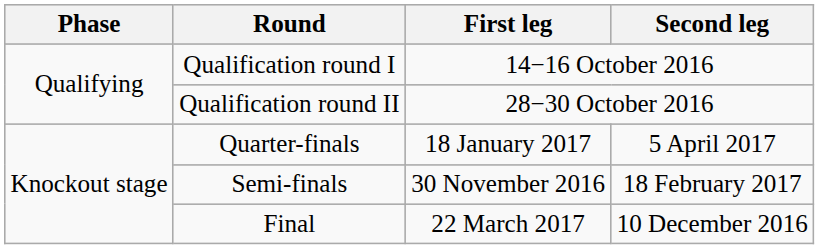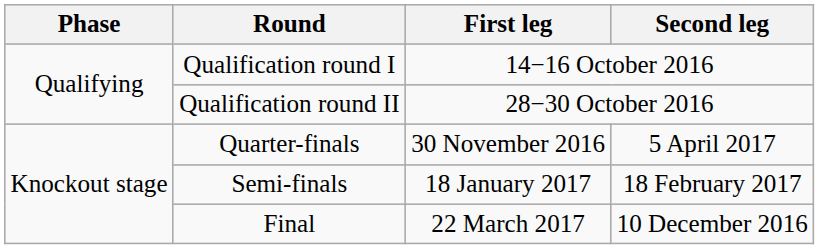Quarter-finals | First leg: 18 January 2017 -> 30 November 2016
Semi-finals | First leg: 30 November 2016 -> 18 January 2017
